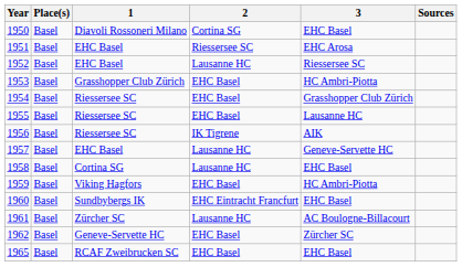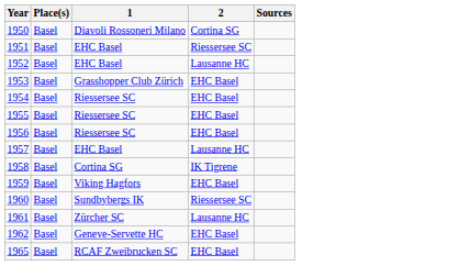- column: 3 | EHC Basel | EHC Arosa | Riessersee SC | HC Ambri-Piotta | Grasshopper Club Zürich | Lausanne HC | AIK | Geneve-Servette HC | EHC Basel | HC Ambri-Piotta | EHC Basel | AC Boulogne-Billacourt | Zürcher SC | EHC Basel
1956 | 2: IK Tigrene -> EHC Basel
1958 | 2: Lausanne HC -> IK Tigrene
1960 | 2: EHC Eintracht Francfurt -> Riessersee SC
